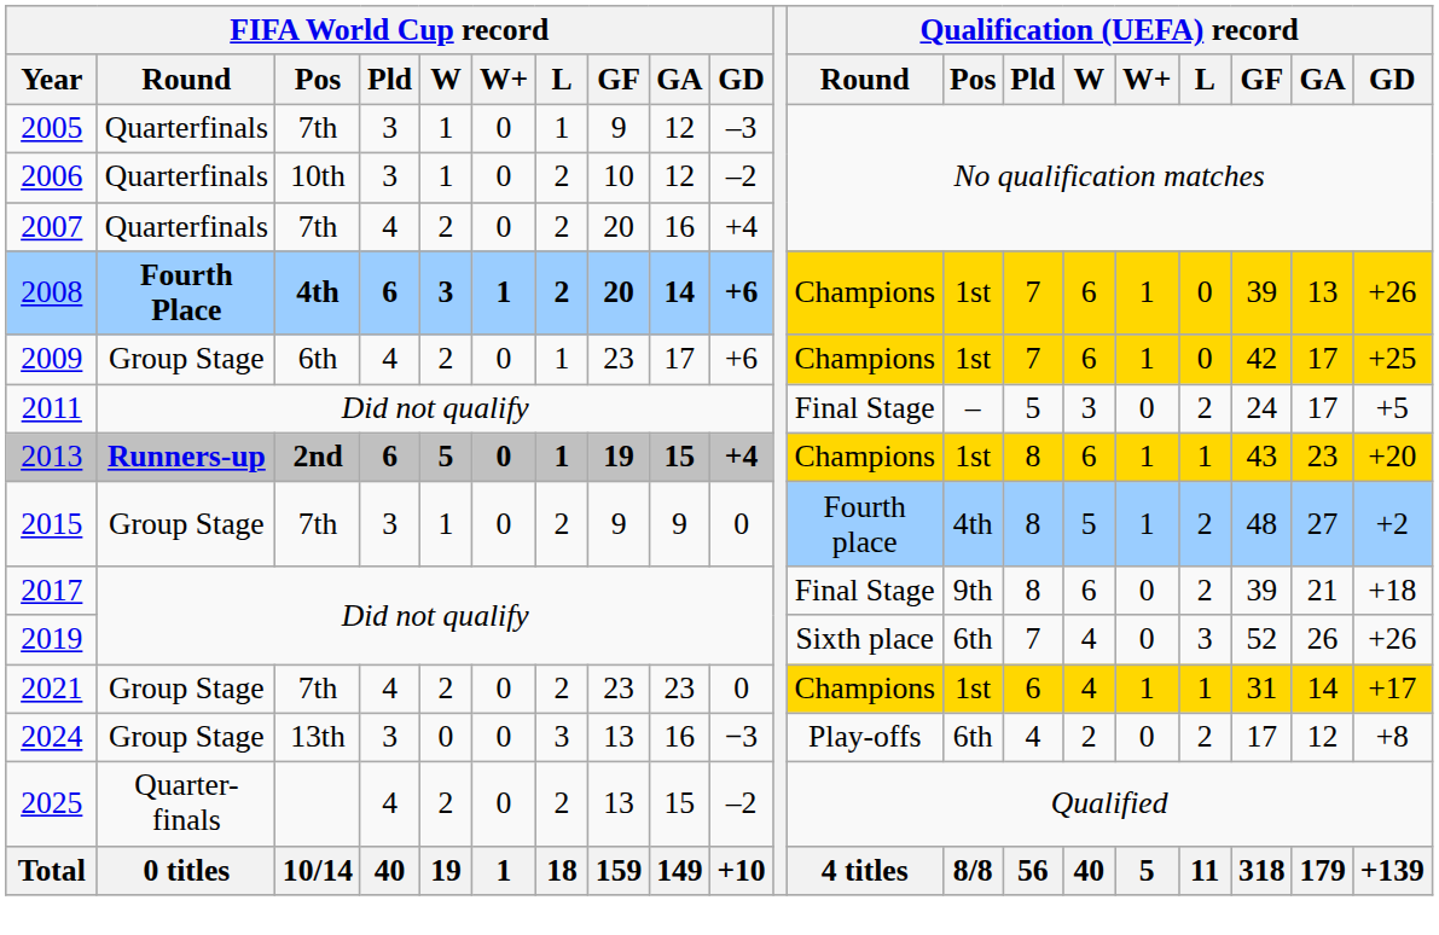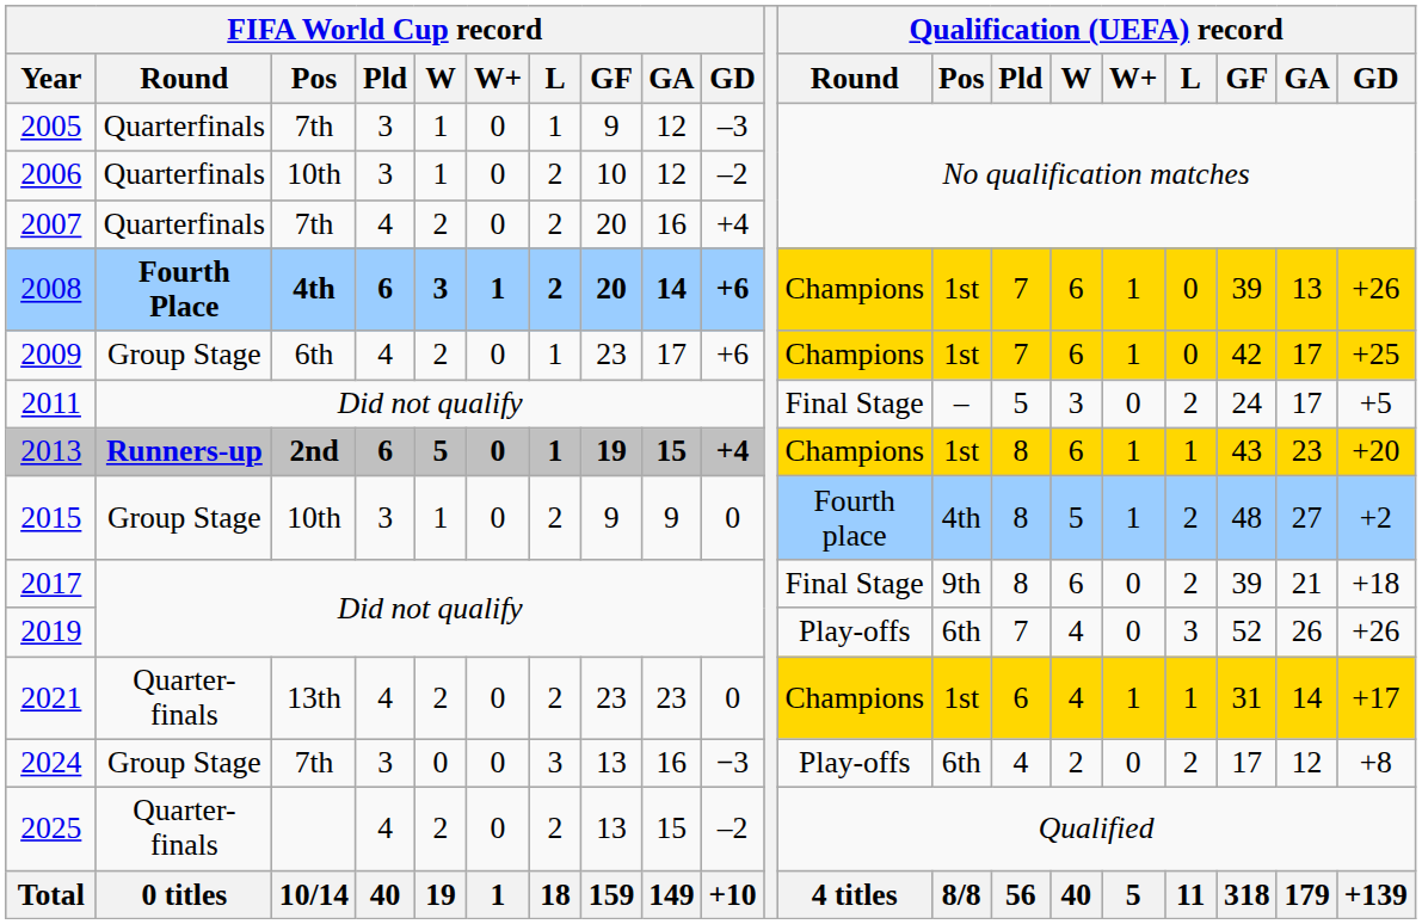2015 | FIFA World Cup record / Pos: 7th -> 10th
2019 | Qualification (UEFA) record / Round: Sixth place -> Play-offs
2021 | FIFA World Cup record / Round: Group Stage -> Quarter-finals
2021 | FIFA World Cup record / Pos: 7th -> 13th
2024 | FIFA World Cup record / Pos: 13th -> 7th
